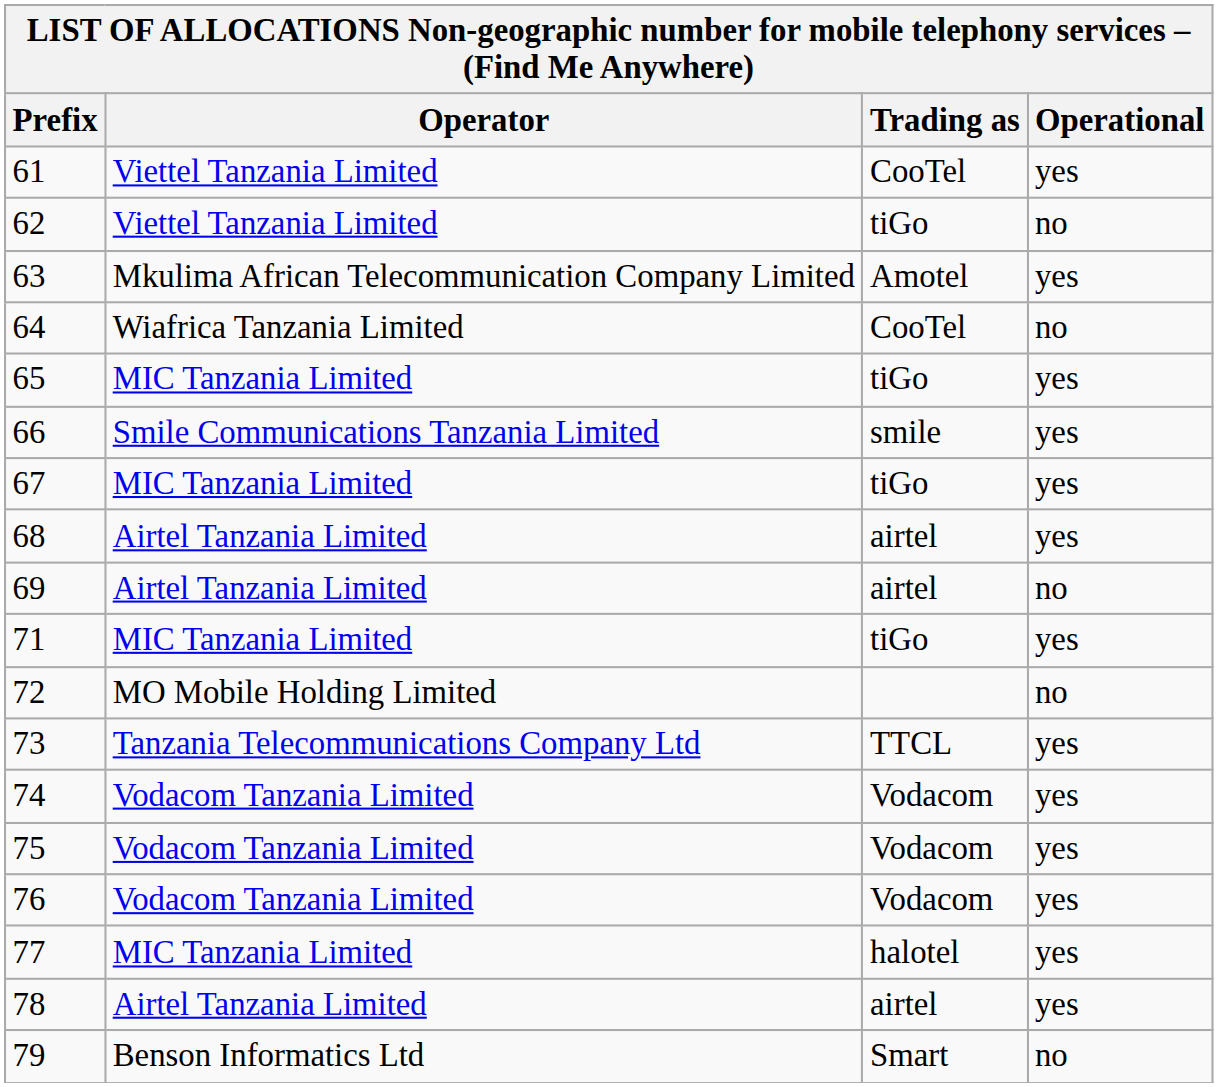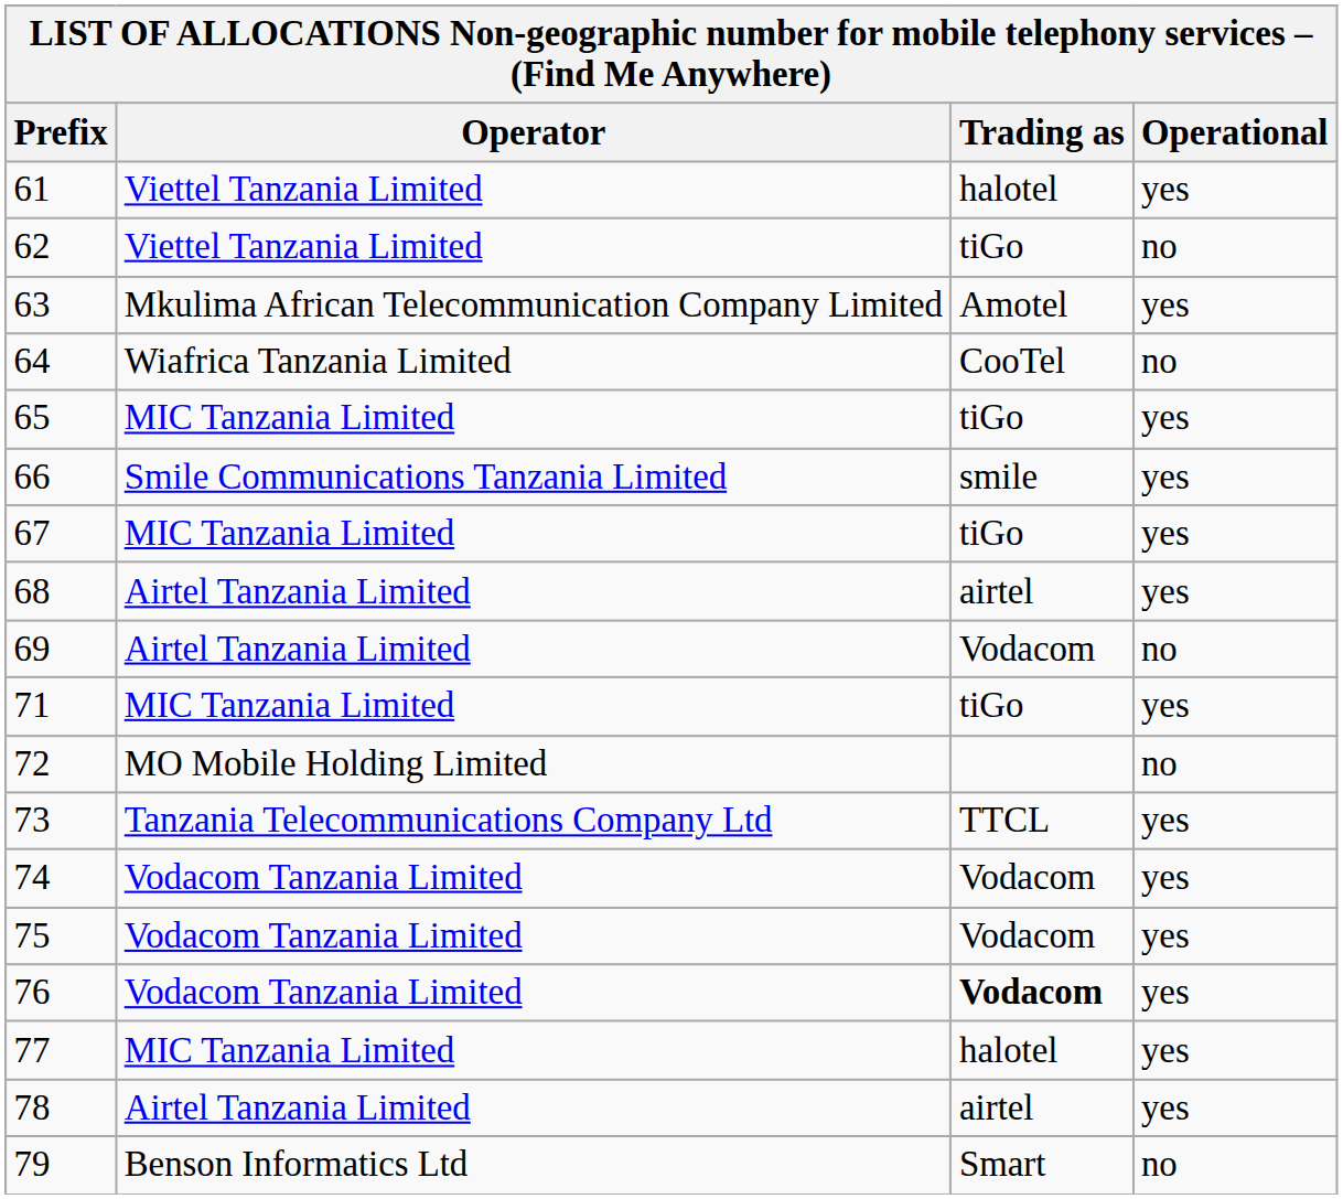61 | Trading as: CooTel -> halotel
69 | Trading as: airtel -> Vodacom
76 | Trading as: normal -> bold
